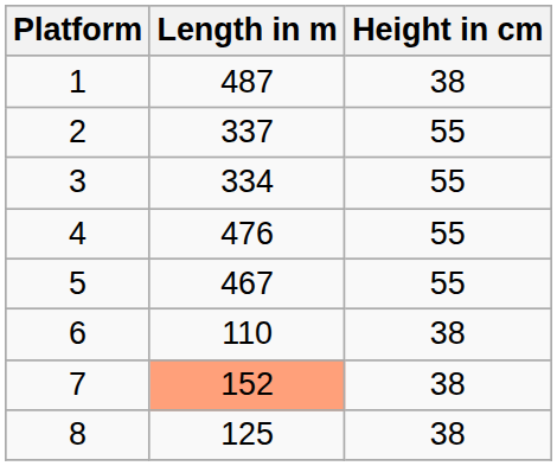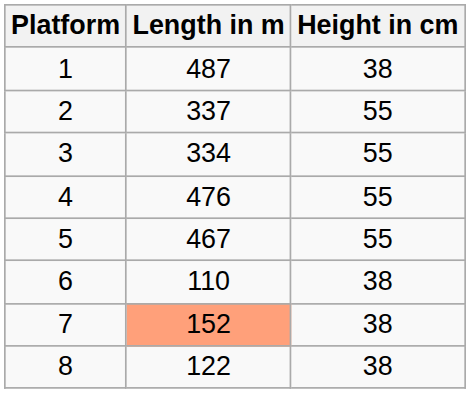8 | Length in m: 125 -> 122
